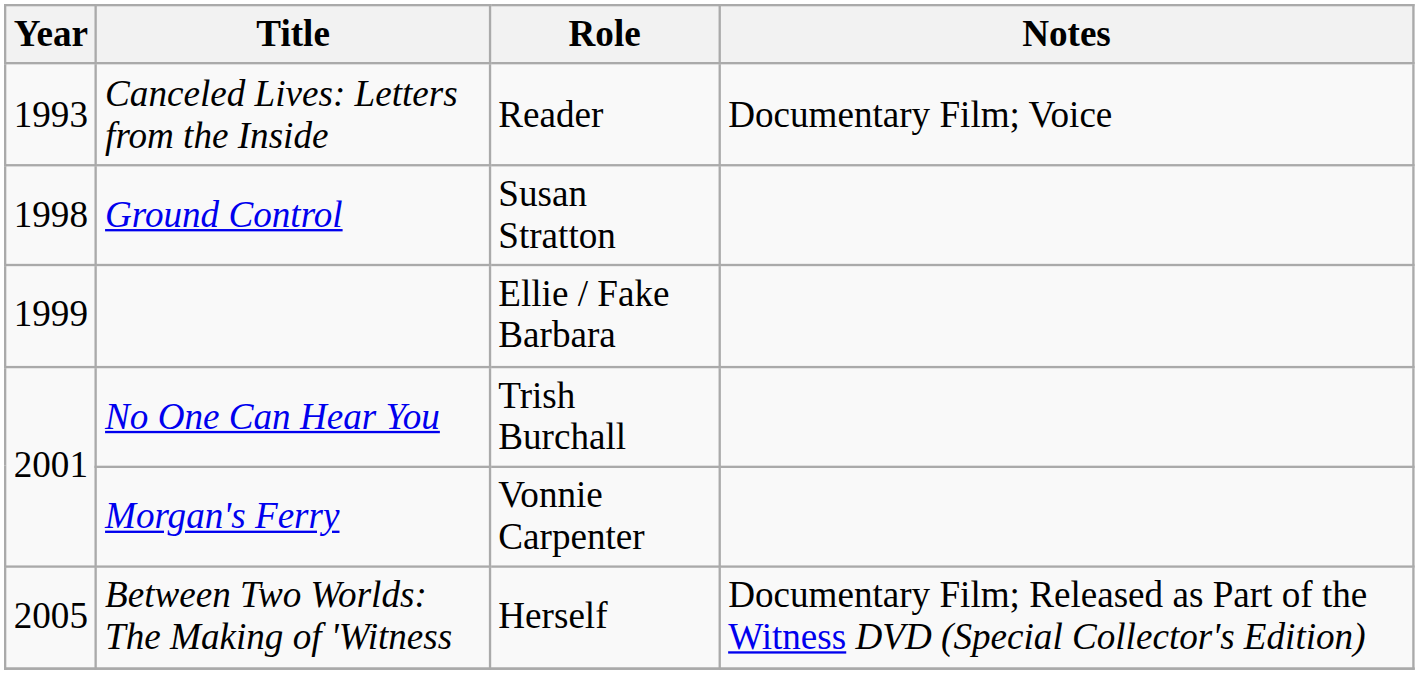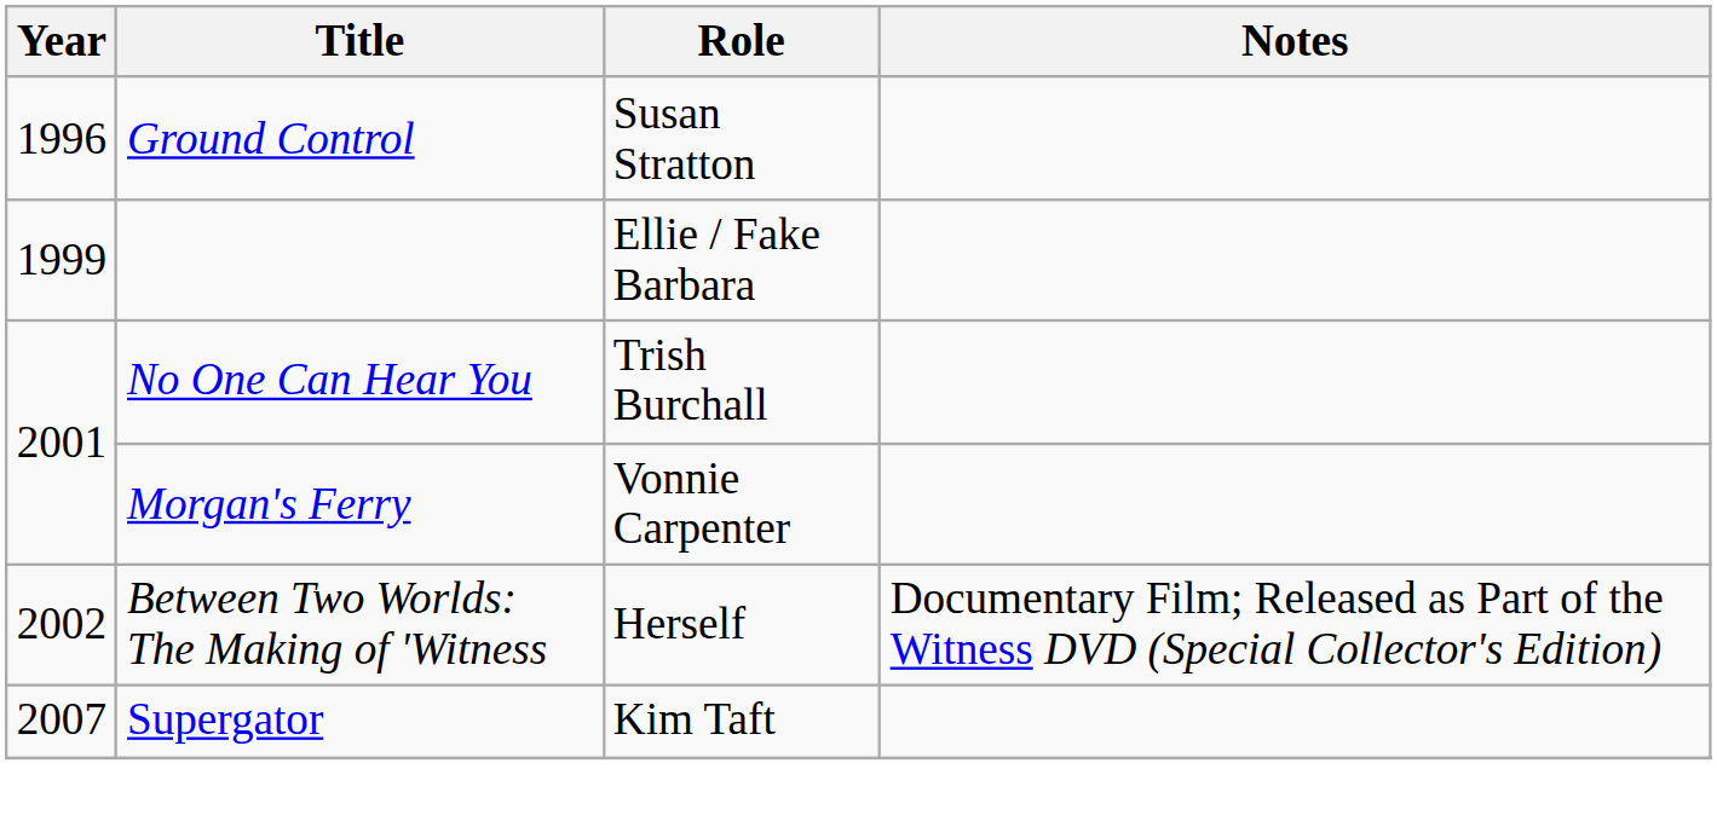- row: 1993 | Canceled Lives: Letters from the Inside | Reader | Documentary Film; Voice
Ground Control | Year: 1998 -> 1996
Between Two Worlds: The Making of 'Witness | Year: 2005 -> 2002
+ row: 2007 | Supergator | Kim Taft
